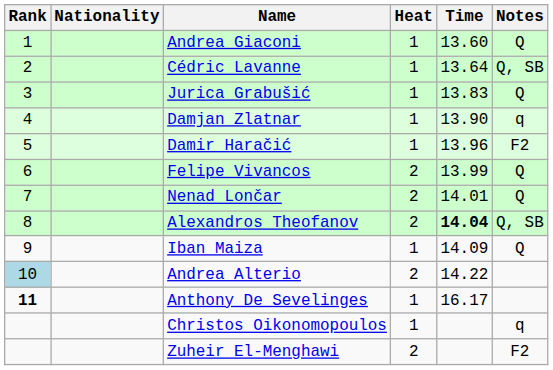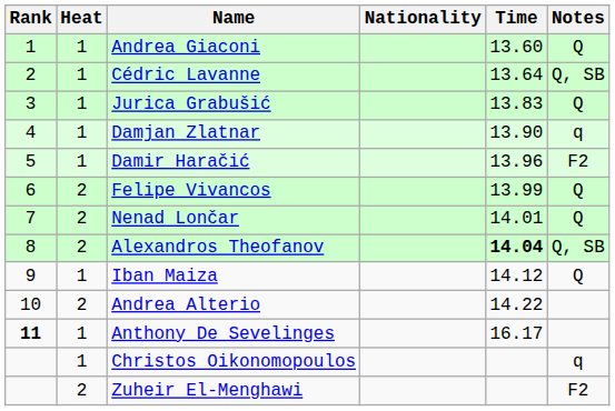columns swapped: Heat <-> Nationality
Iban Maiza | Time: 14.09 -> 14.12
Andrea Alterio | Rank: lightblue background -> no background
